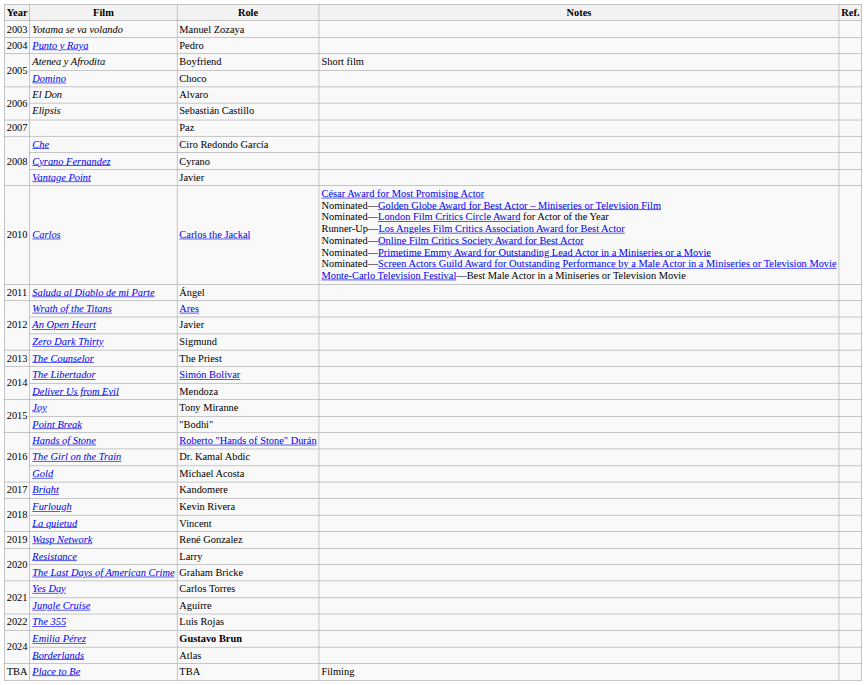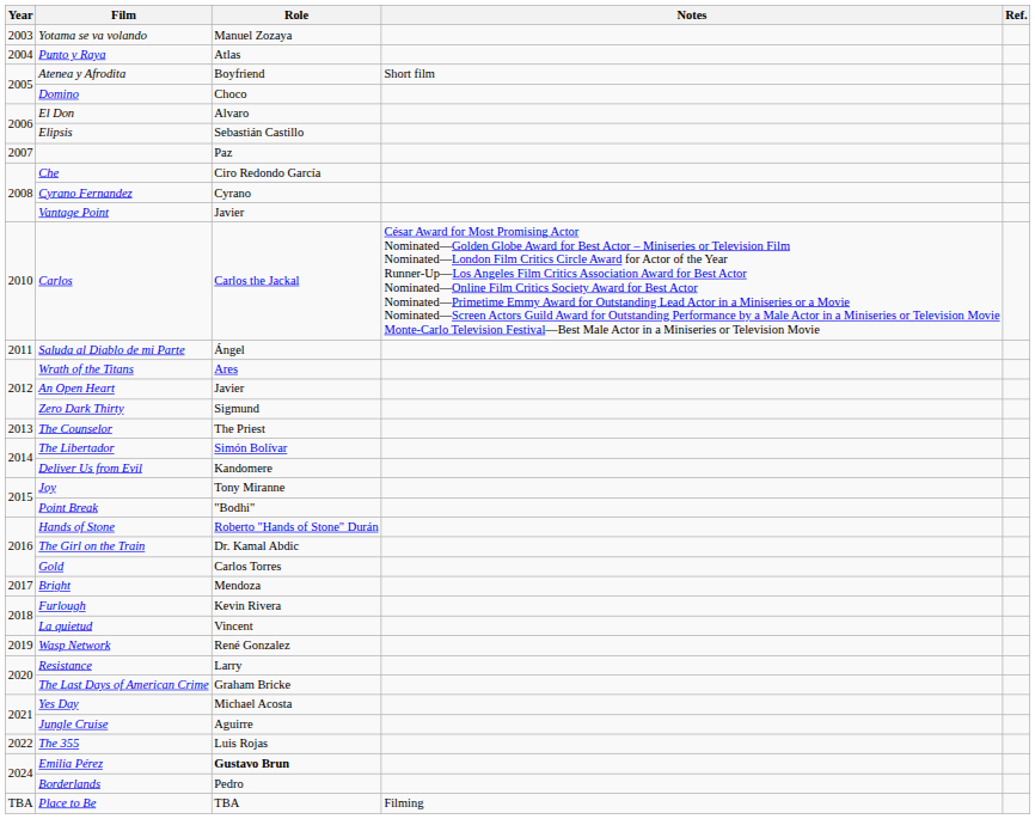Punto y Raya | Role: Pedro -> Atlas
Deliver Us from Evil | Role: Mendoza -> Kandomere
Gold | Role: Michael Acosta -> Carlos Torres
Bright | Role: Kandomere -> Mendoza
Yes Day | Role: Carlos Torres -> Michael Acosta
Borderlands | Role: Atlas -> Pedro
